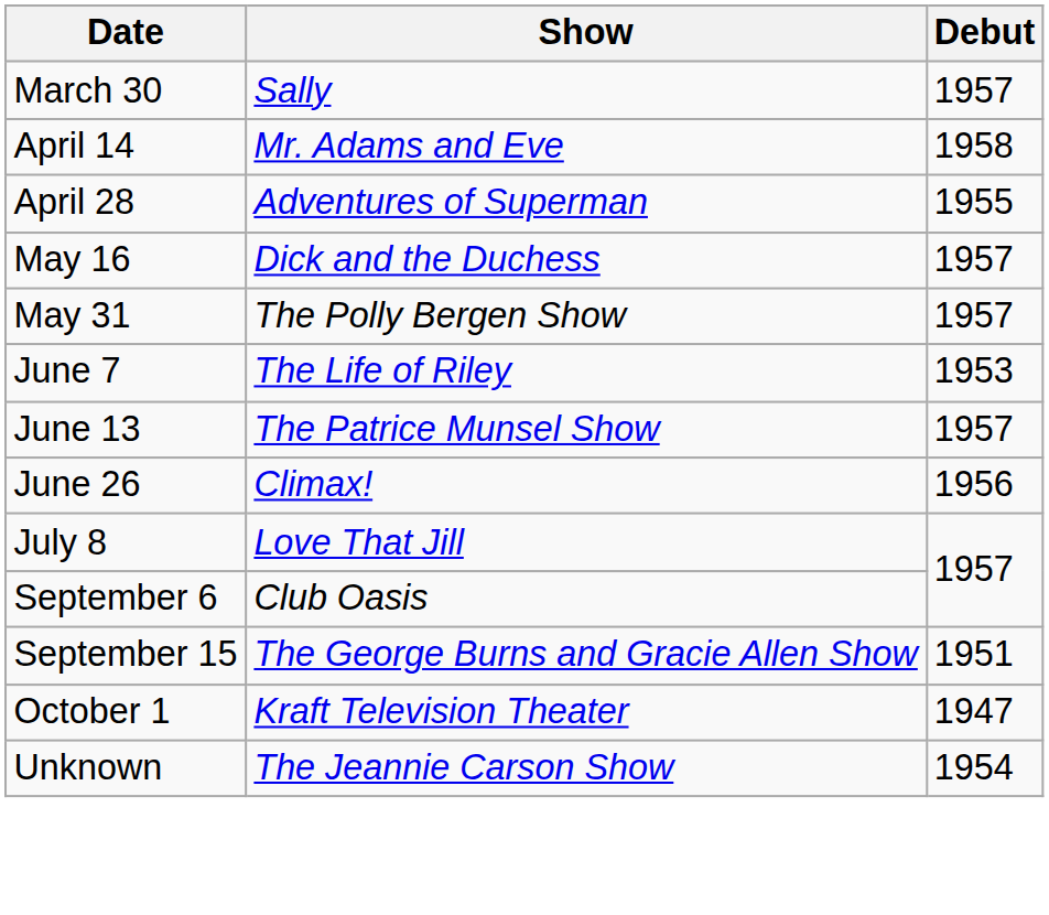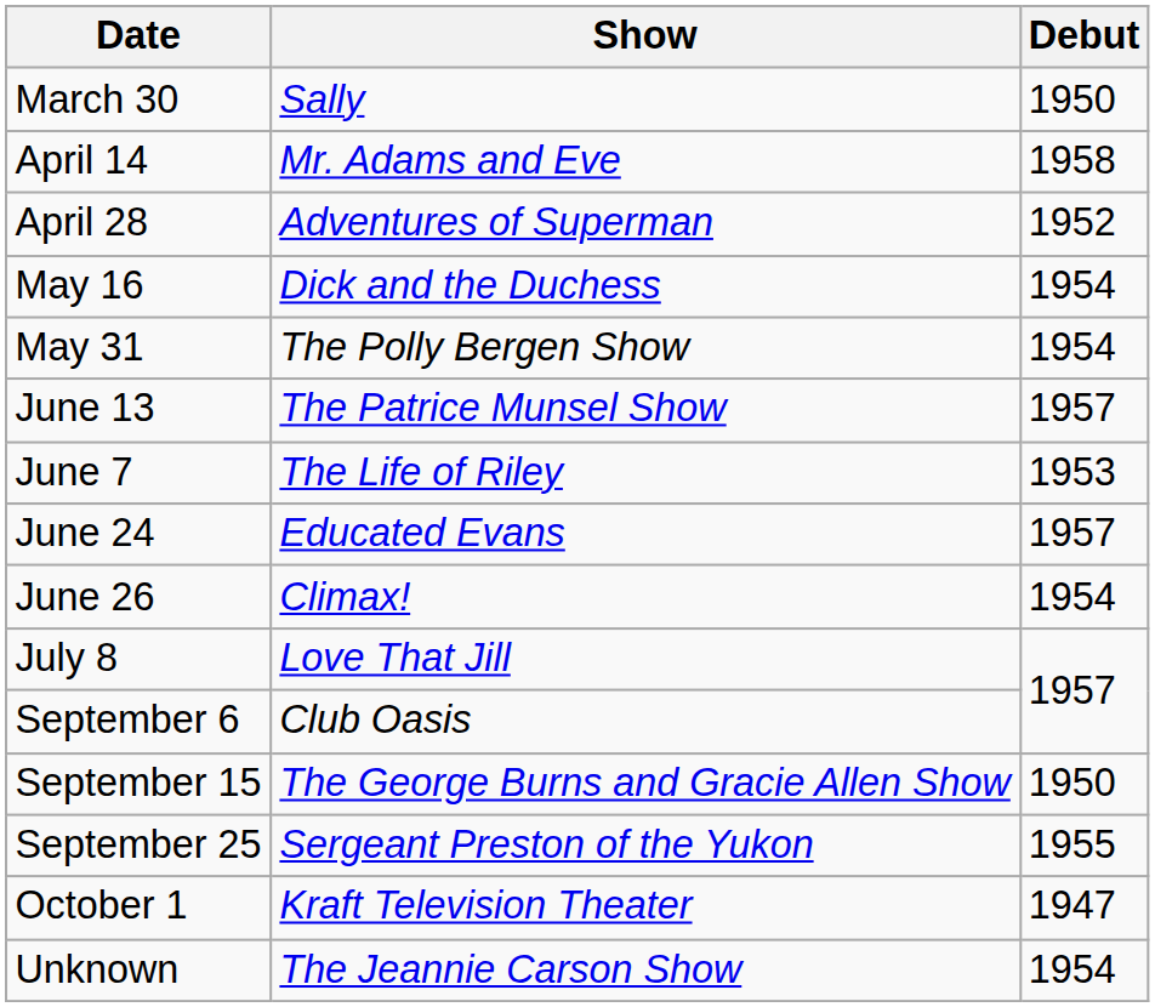March 30 | Debut: 1957 -> 1950
April 28 | Debut: 1955 -> 1952
May 16 | Debut: 1957 -> 1954
May 31 | Debut: 1957 -> 1954
rows swapped: June 7 <-> June 13
+ row: June 24 | Educated Evans | 1957
June 26 | Debut: 1956 -> 1954
September 15 | Debut: 1951 -> 1950
+ row: September 25 | Sergeant Preston of the Yukon | 1955
